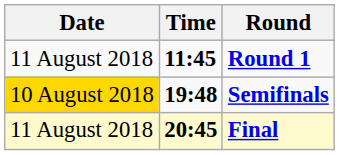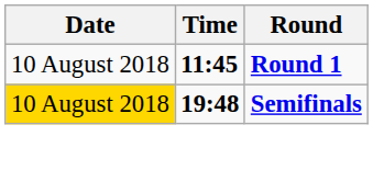Round 1 | Date: 11 August 2018 -> 10 August 2018
- row: 11 August 2018 | 20:45 | Final
